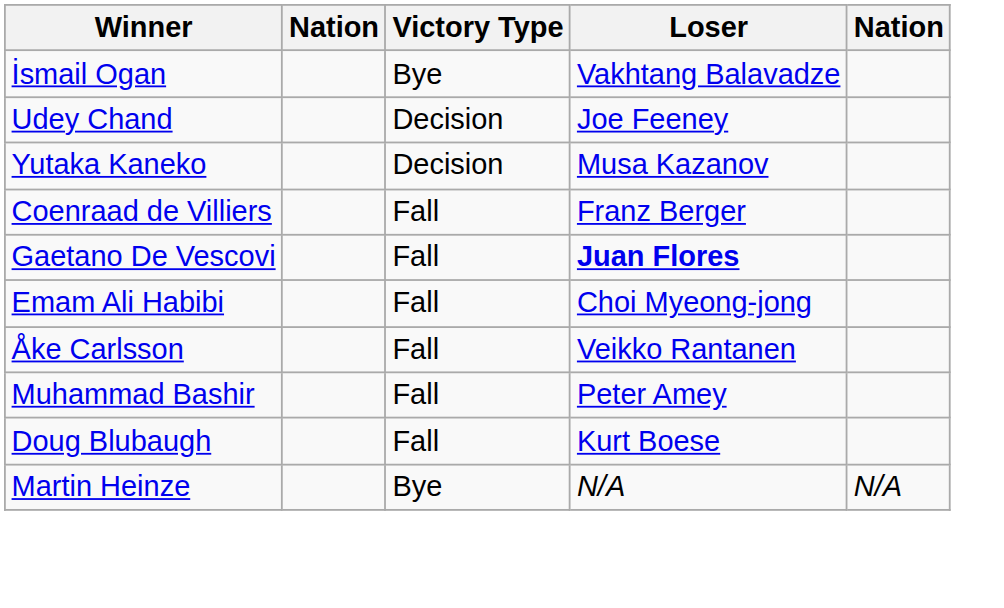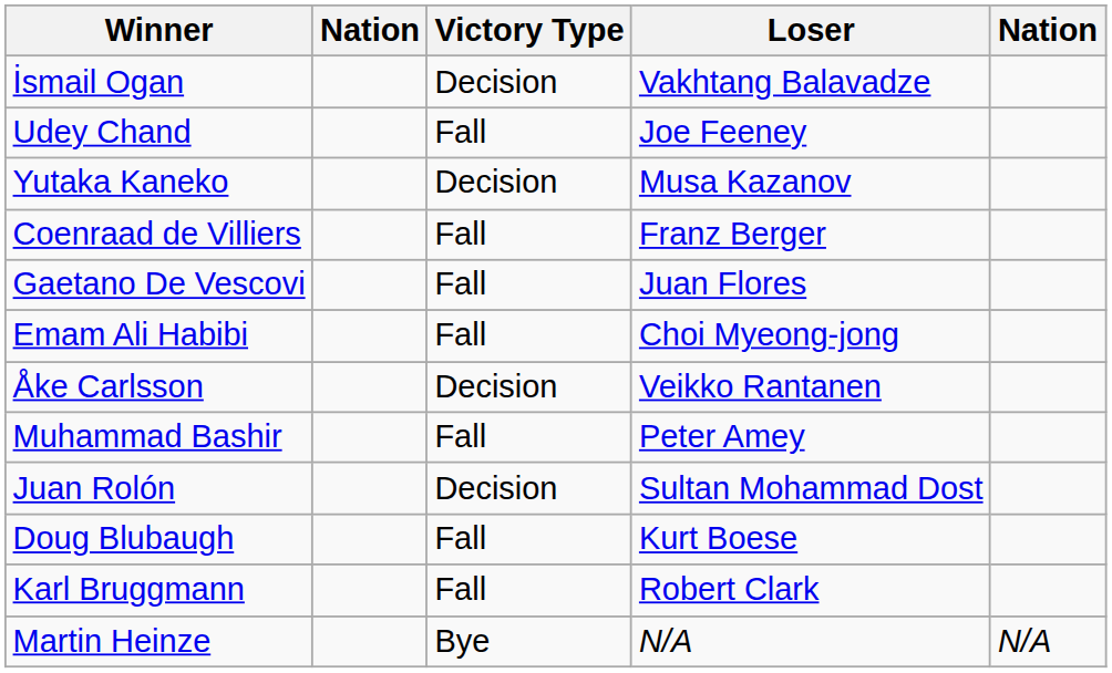İsmail Ogan | Victory Type: Bye -> Decision
Udey Chand | Victory Type: Decision -> Fall
Gaetano De Vescovi | Loser: bold -> normal
Åke Carlsson | Victory Type: Fall -> Decision
+ row: Juan Rolón | Decision | Sultan Mohammad Dost
+ row: Karl Bruggmann | Fall | Robert Clark
